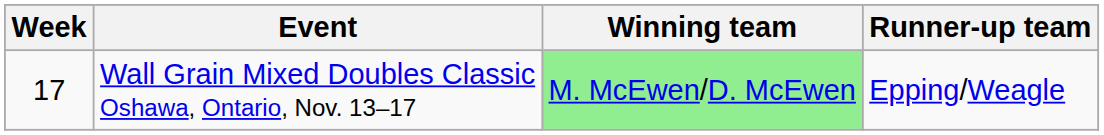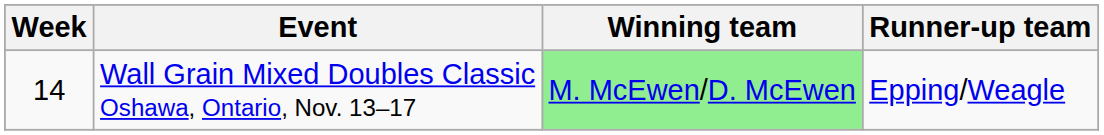Wall Grain Mixed Doubles Classic Oshawa, Ontario, Nov. 13–17 | Week: 17 -> 14
